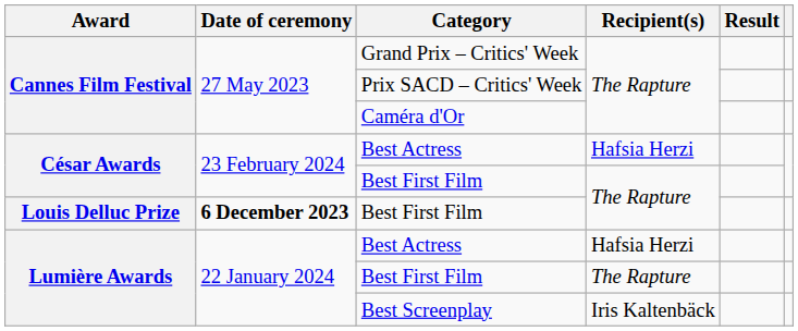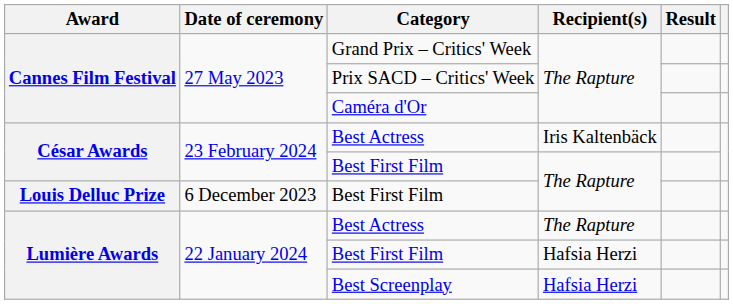César Awards / Best Actress | Recipient(s): Hafsia Herzi -> Iris Kaltenbäck
Louis Delluc Prize / Best First Film | Date of ceremony: bold -> normal
Lumière Awards / Best Actress | Recipient(s): Hafsia Herzi -> The Rapture
Lumière Awards / Best First Film | Recipient(s): The Rapture -> Hafsia Herzi
Best Screenplay | Recipient(s): Iris Kaltenbäck -> Hafsia Herzi
